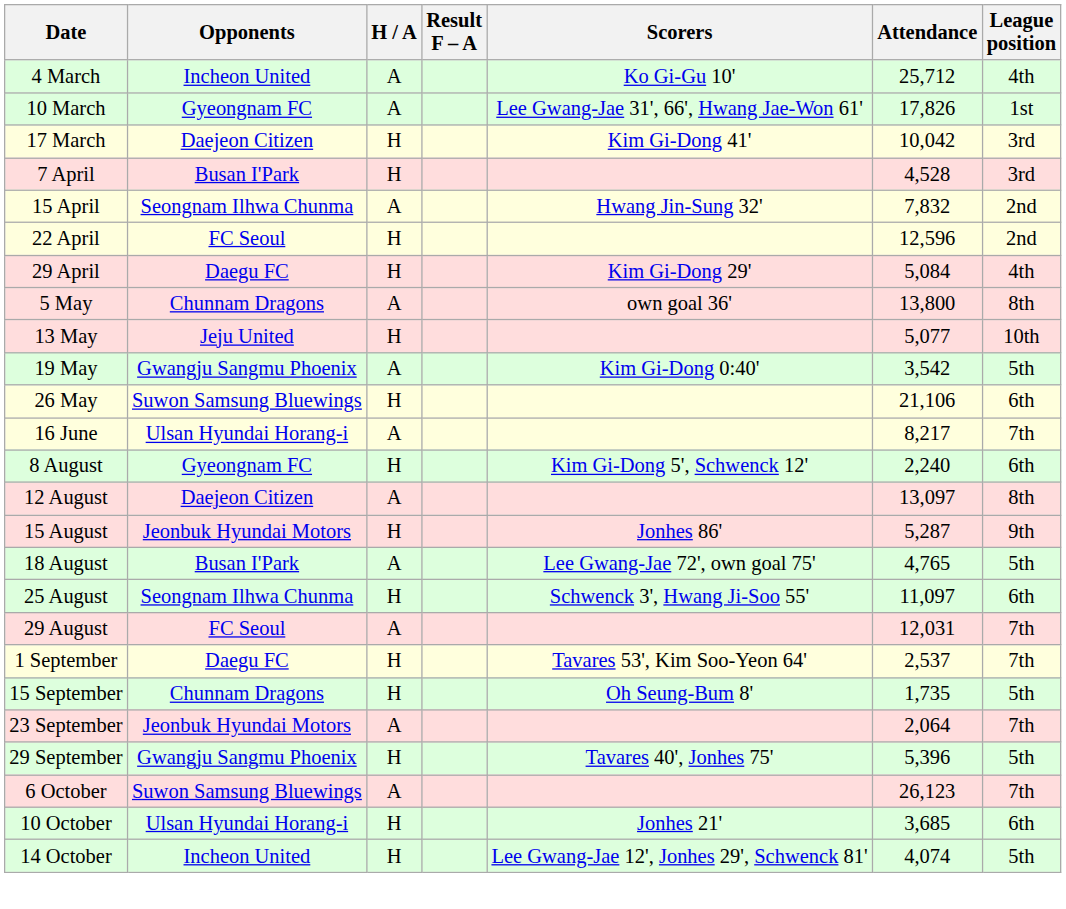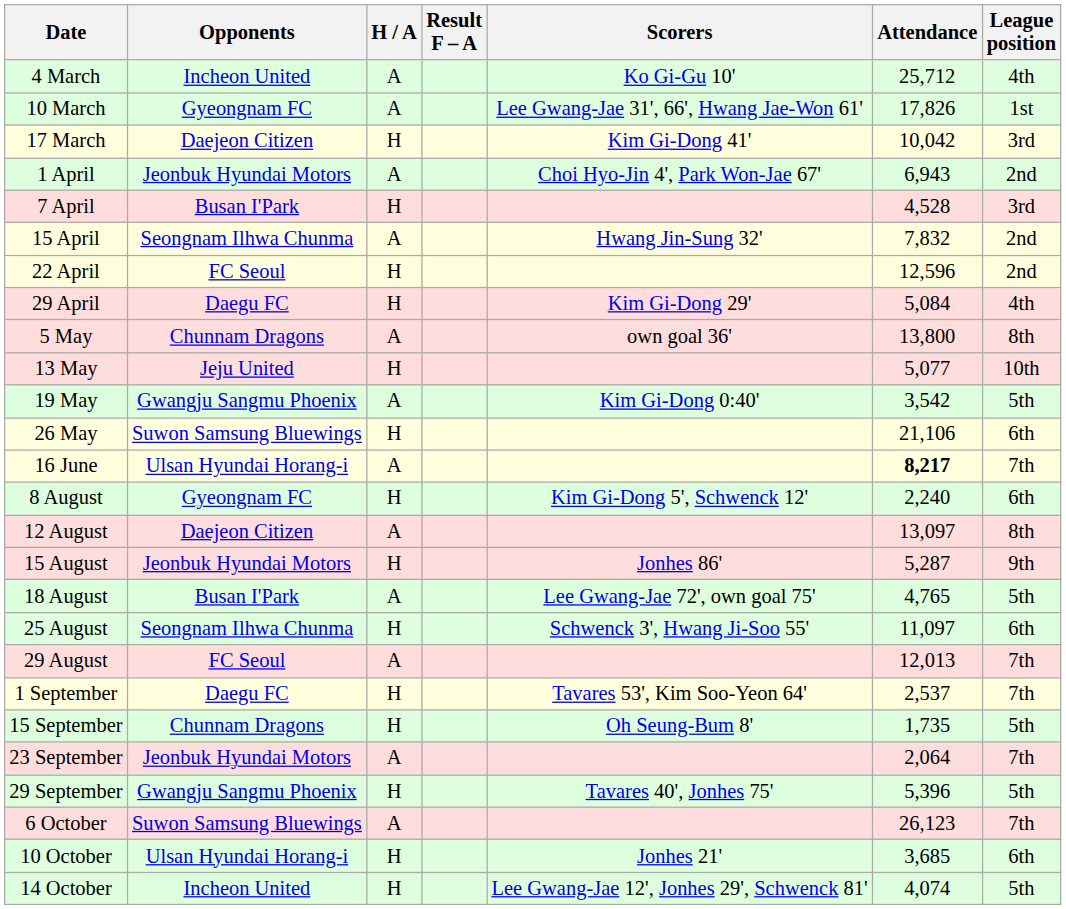+ row: 1 April | Jeonbuk Hyundai Motors | A | Choi Hyo-Jin 4', Park Won-Jae 67' | 6,943 | 2nd
16 June | Attendance: normal -> bold
29 August | Attendance: 12,031 -> 12,013
